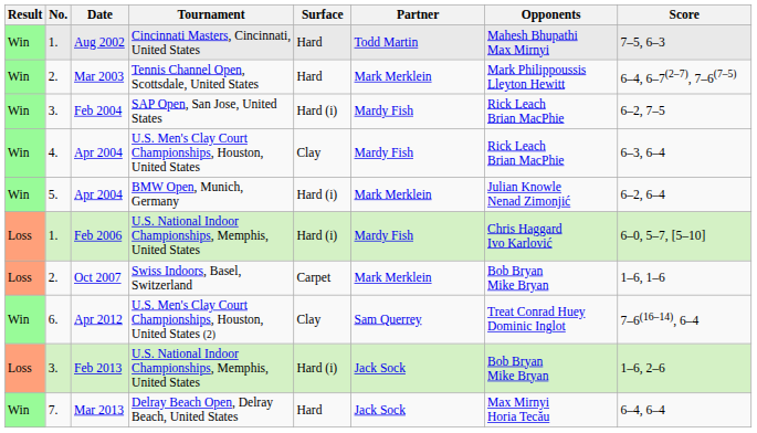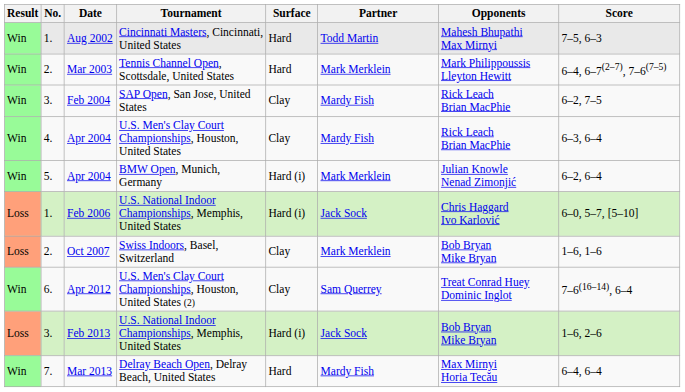Feb 2004 | Surface: Hard (i) -> Clay
Feb 2006 | Partner: Mardy Fish -> Jack Sock
Oct 2007 | Surface: Carpet -> Clay
Mar 2013 | Partner: Jack Sock -> Mardy Fish
